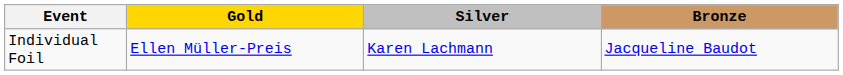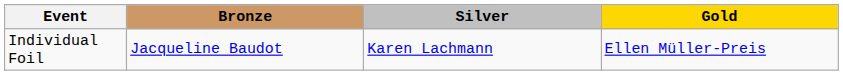columns swapped: Gold <-> Bronze
